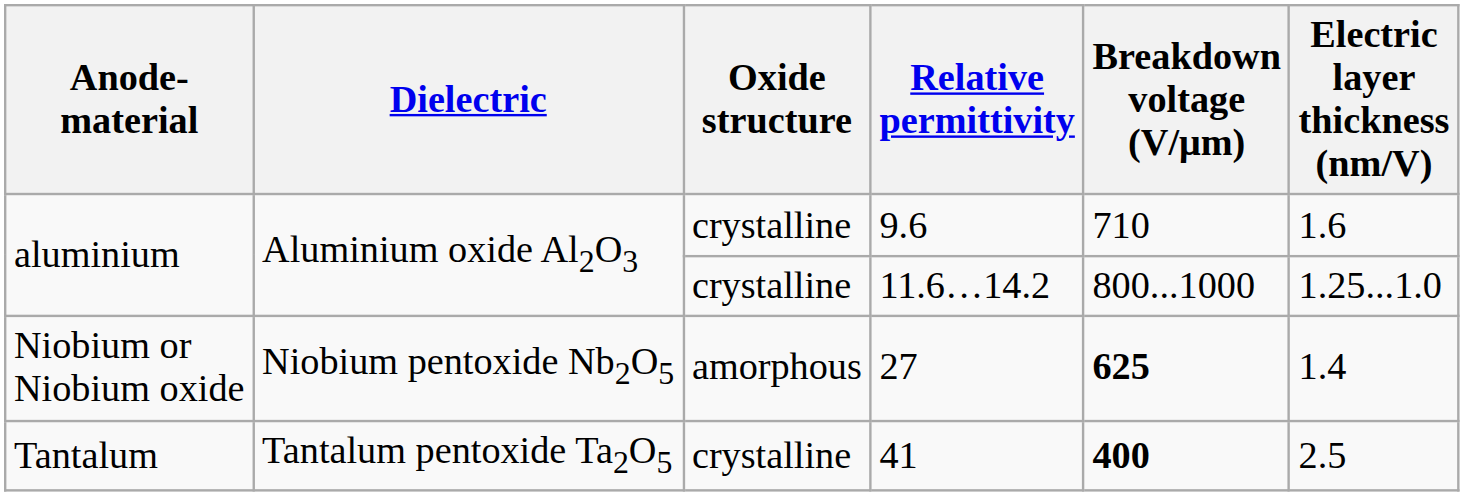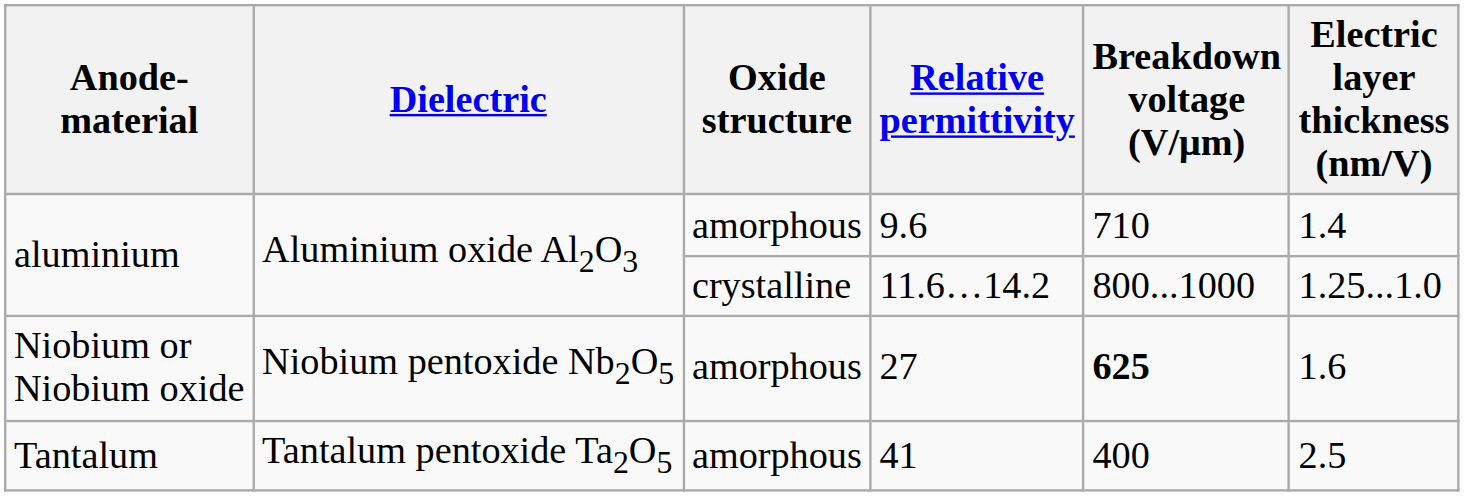9.6 | Oxide structure: crystalline -> amorphous
9.6 | Electric layer thickness (nm/V): 1.6 -> 1.4
27 | Electric layer thickness (nm/V): 1.4 -> 1.6
41 | Oxide structure: crystalline -> amorphous
41 | Breakdown voltage (V/μm): bold -> normal
